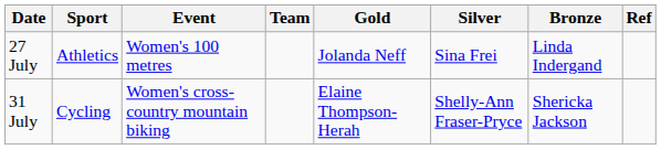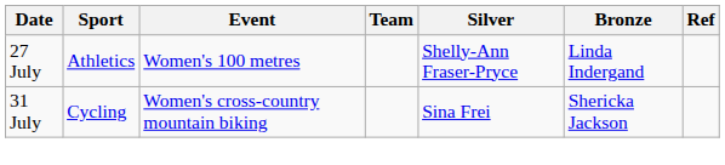- column: Gold | Jolanda Neff | Elaine Thompson-Herah
27 July | Silver: Sina Frei -> Shelly-Ann Fraser-Pryce
31 July | Silver: Shelly-Ann Fraser-Pryce -> Sina Frei
